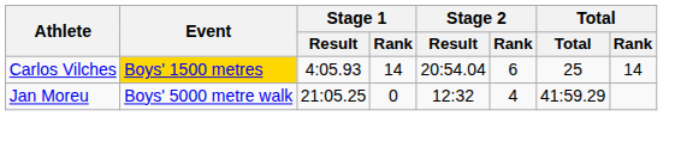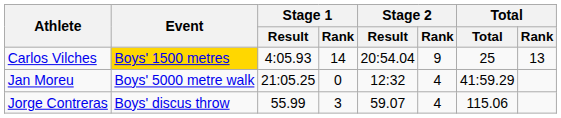Carlos Vilches | Stage 2 / Rank: 6 -> 9
Carlos Vilches | Total / Rank: 14 -> 13
+ row: Jorge Contreras | Boys' discus throw | 55.99 | 3 | 59.07 | 4 | 115.06
